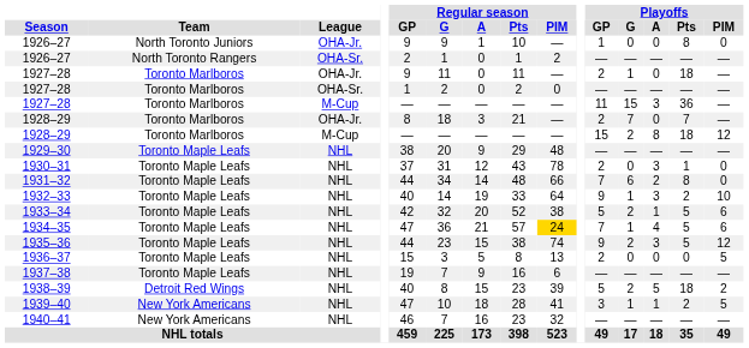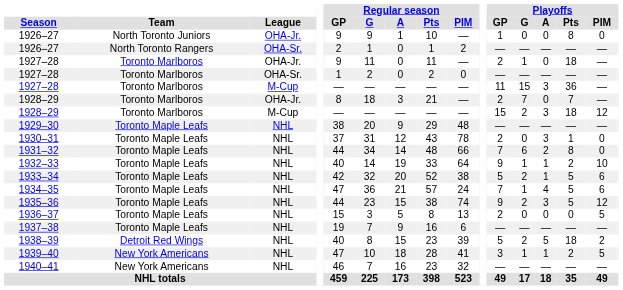1928–29 / M-Cup | Playoffs / A: 8 -> 3
1932–33 | Playoffs / A: 3 -> 1
1934–35 | Regular season / PIM: gold background -> no background
